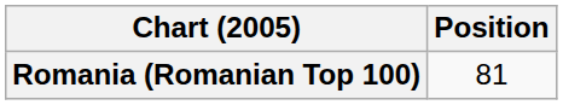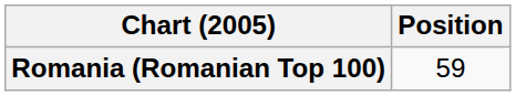Romania (Romanian Top 100) | Position: 81 -> 59
